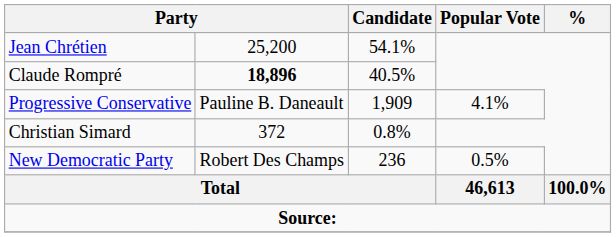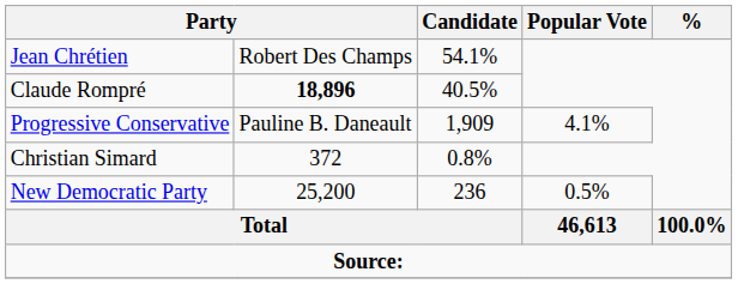Jean Chrétien | column 2: 25,200 -> Robert Des Champs
New Democratic Party | column 2: Robert Des Champs -> 25,200
